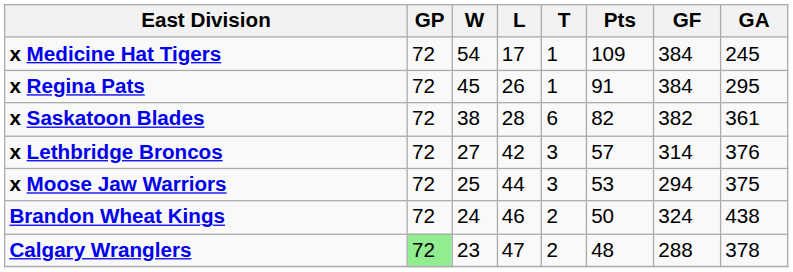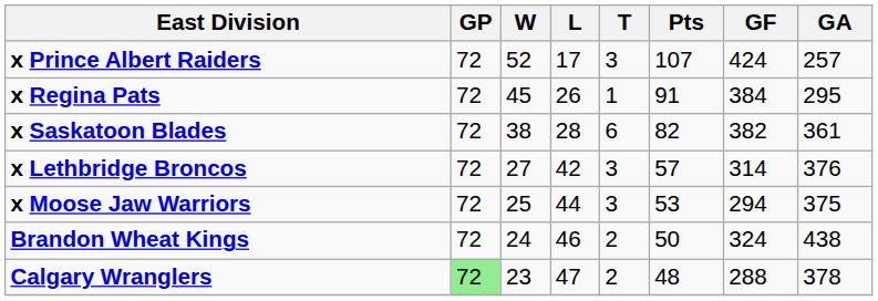- row: x Medicine Hat Tigers | 72 | 54 | 17 | 1 | 109 | 384 | 245
+ row: x Prince Albert Raiders | 72 | 52 | 17 | 3 | 107 | 424 | 257
